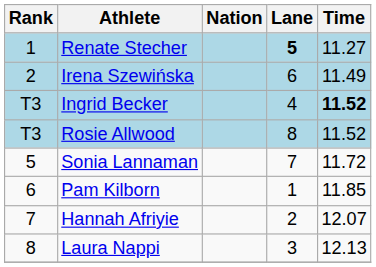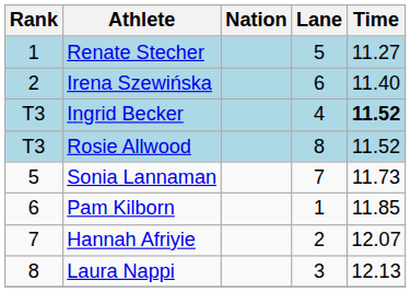Renate Stecher | Lane: bold -> normal
Irena Szewińska | Time: 11.49 -> 11.40
Sonia Lannaman | Time: 11.72 -> 11.73
